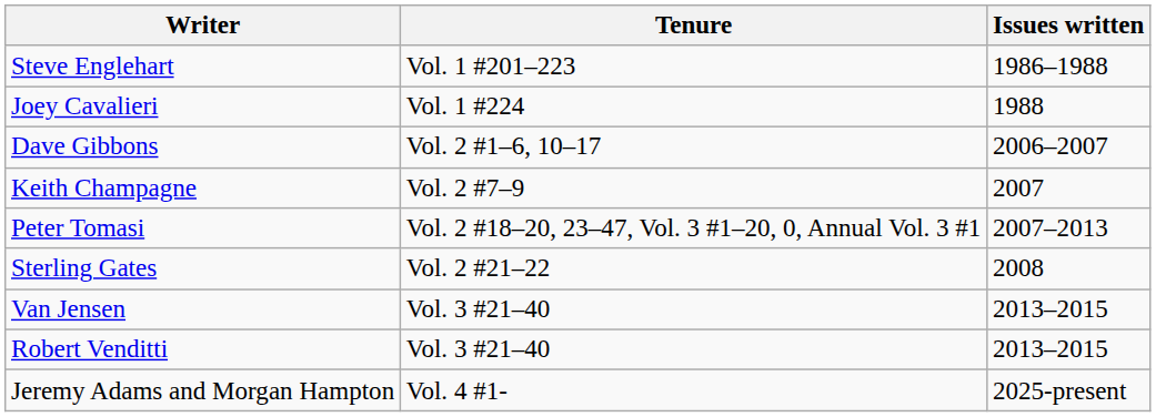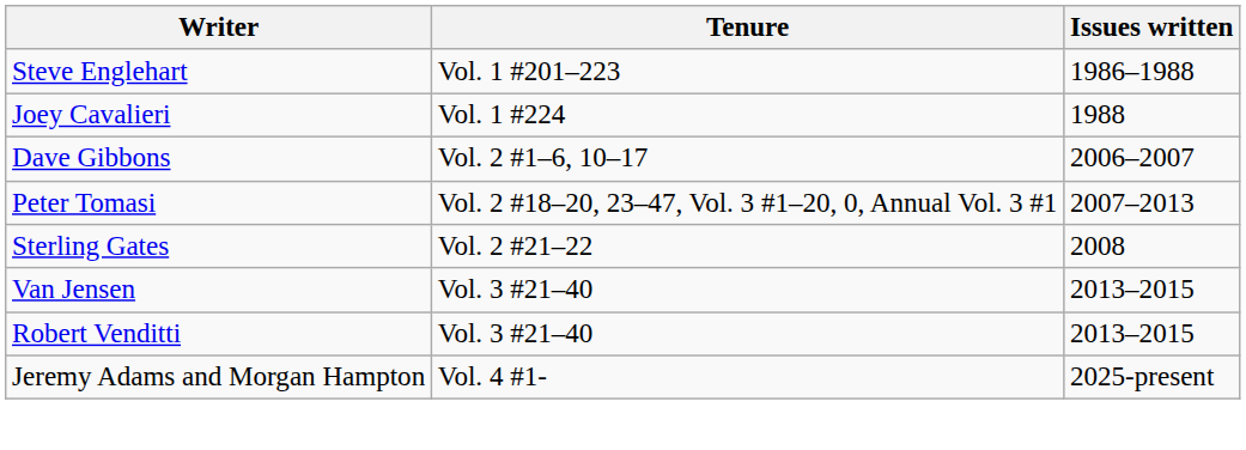- row: Keith Champagne | Vol. 2 #7–9 | 2007
